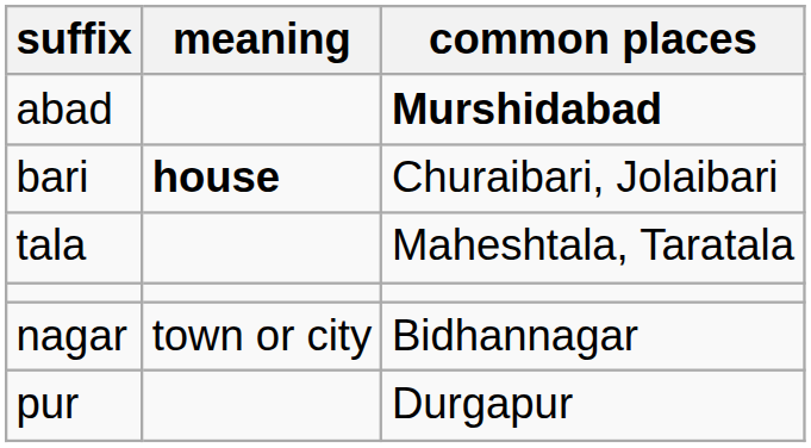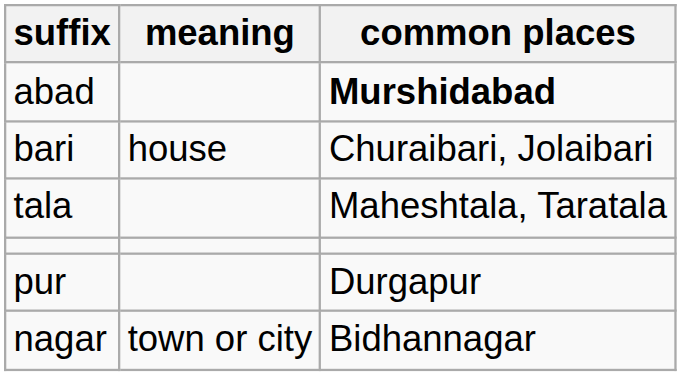bari | meaning: bold -> normal
rows swapped: pur <-> nagar
